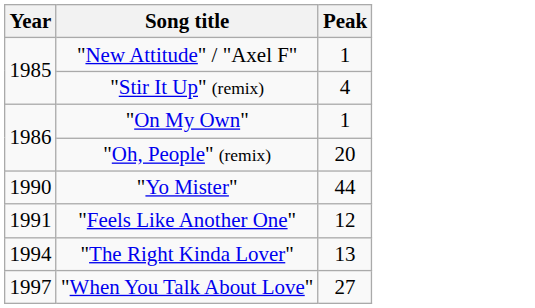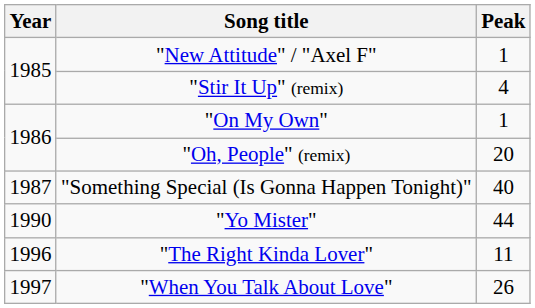+ row: 1987 | "Something Special (Is Gonna Happen Tonight)" | 40
- row: 1991 | "Feels Like Another One" | 12
"The Right Kinda Lover" | Year: 1994 -> 1996
"The Right Kinda Lover" | Peak: 13 -> 11
"When You Talk About Love" | Peak: 27 -> 26
